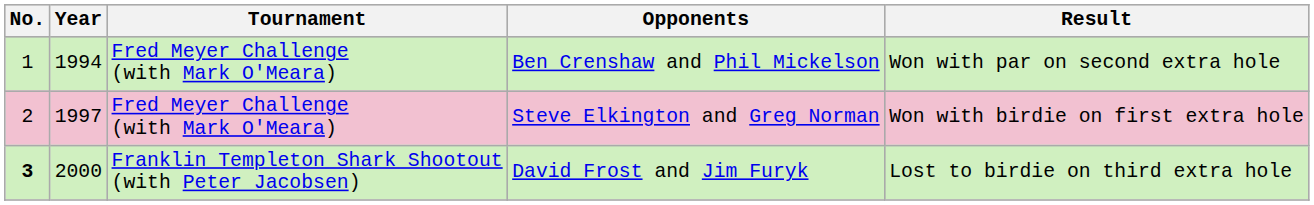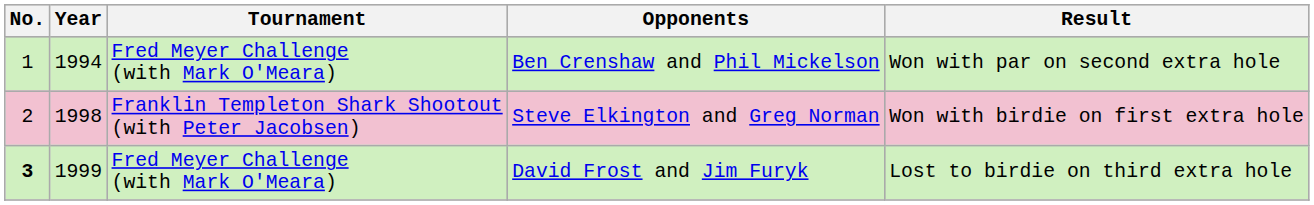Steve Elkington and Greg Norman | Year: 1997 -> 1998
Steve Elkington and Greg Norman | Tournament: Fred Meyer Challenge (with Mark O'Meara) -> Franklin Templeton Shark Shootout (with Peter Jacobsen)
David Frost and Jim Furyk | Year: 2000 -> 1999
David Frost and Jim Furyk | Tournament: Franklin Templeton Shark Shootout (with Peter Jacobsen) -> Fred Meyer Challenge (with Mark O'Meara)
